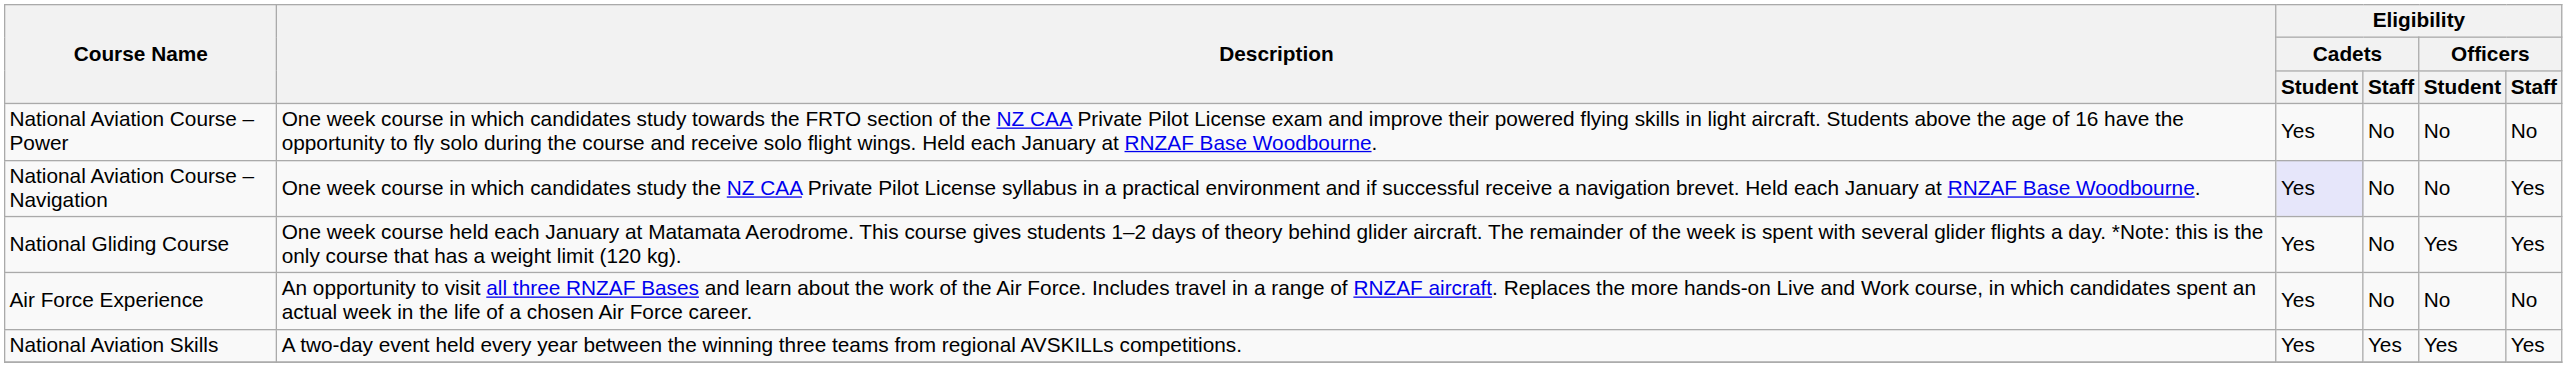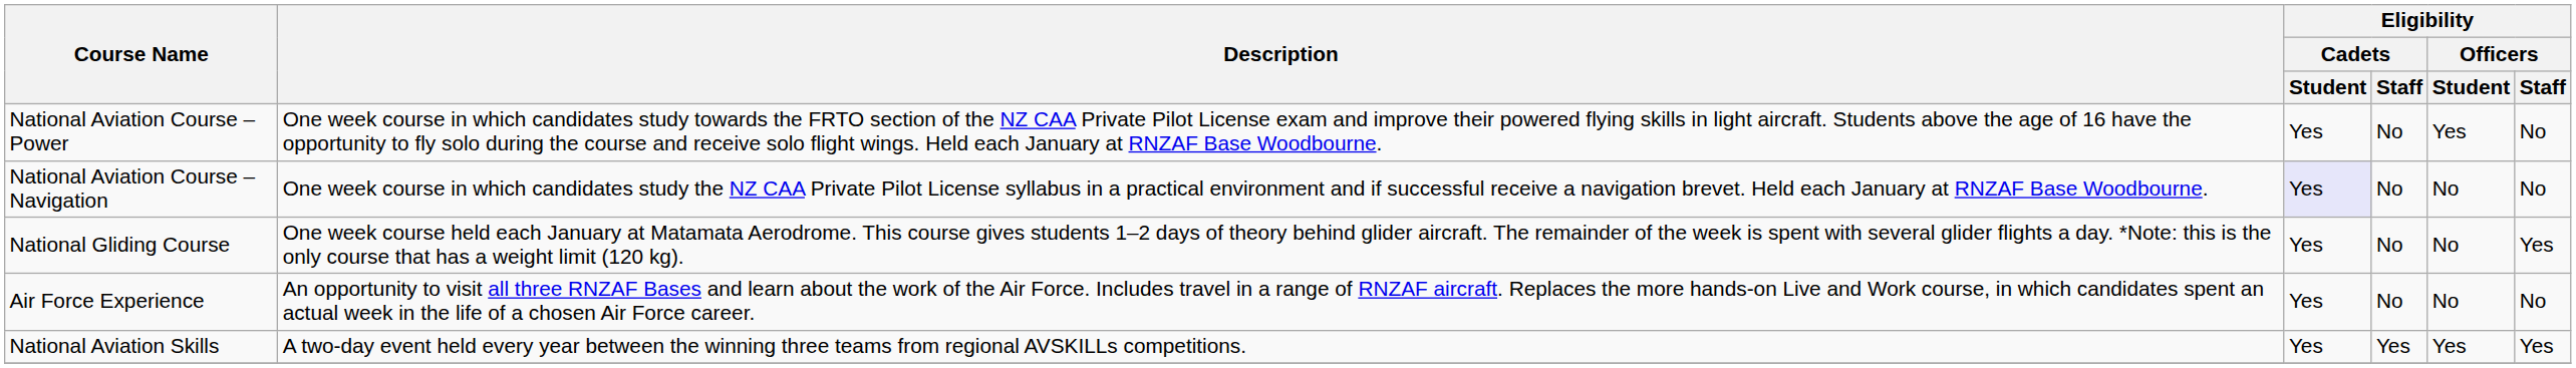National Aviation Course – Power | Eligibility / Officers / Student: No -> Yes
National Aviation Course – Navigation | Eligibility / Officers / Staff: Yes -> No
National Gliding Course | Eligibility / Officers / Student: Yes -> No
